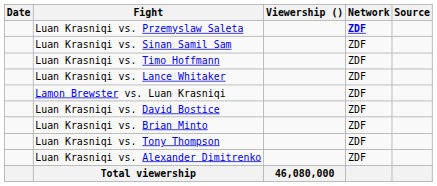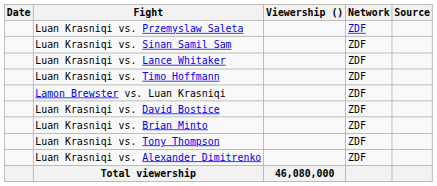Luan Krasniqi vs. Przemyslaw Saleta | Network: bold -> normal
rows swapped: Luan Krasniqi vs. Timo Hoffmann <-> Luan Krasniqi vs. Lance Whitaker
